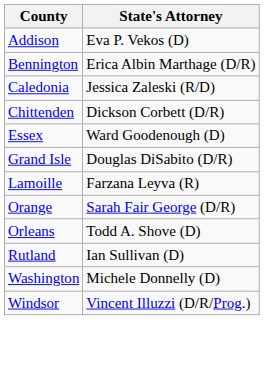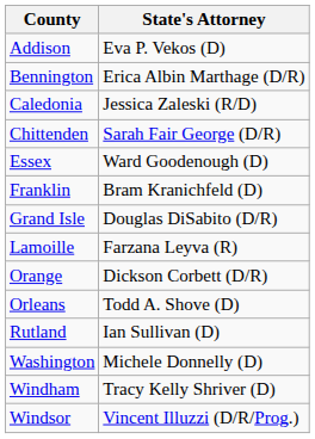Chittenden | State's Attorney: Dickson Corbett (D/R) -> Sarah Fair George (D/R)
+ row: Franklin | Bram Kranichfeld (D)
Orange | State's Attorney: Sarah Fair George (D/R) -> Dickson Corbett (D/R)
+ row: Windham | Tracy Kelly Shriver (D)
